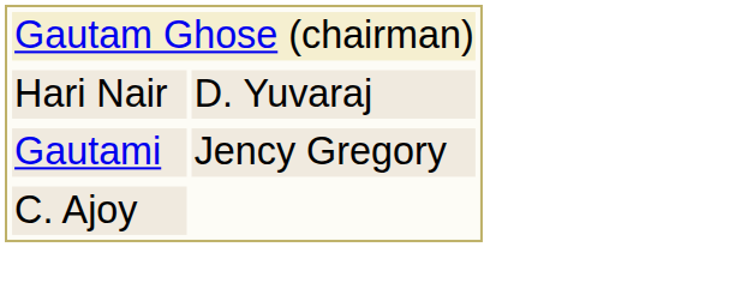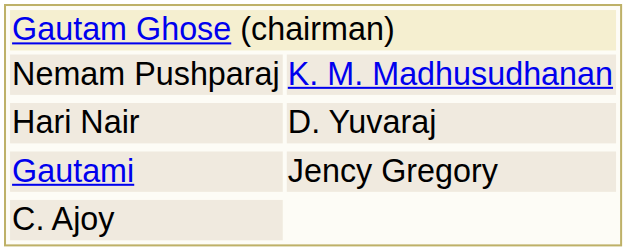+ row: Nemam Pushparaj | K. M. Madhusudhanan
